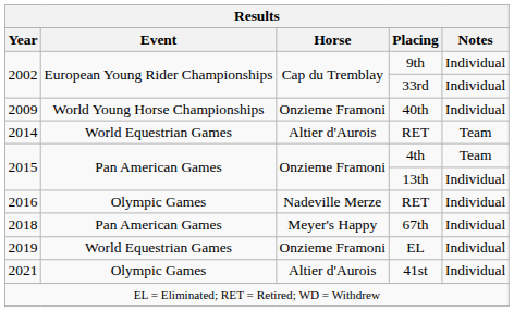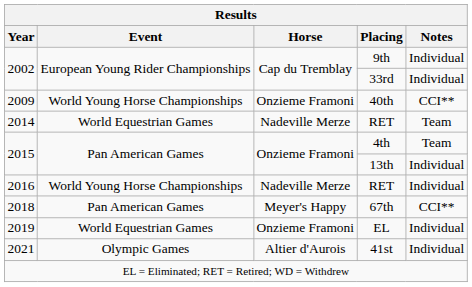40th | Notes: Individual -> CCI**
2014 / RET | Horse: Altier d'Aurois -> Nadeville Merze
2016 / RET | Event: Olympic Games -> World Young Horse Championships
67th | Notes: Individual -> CCI**
